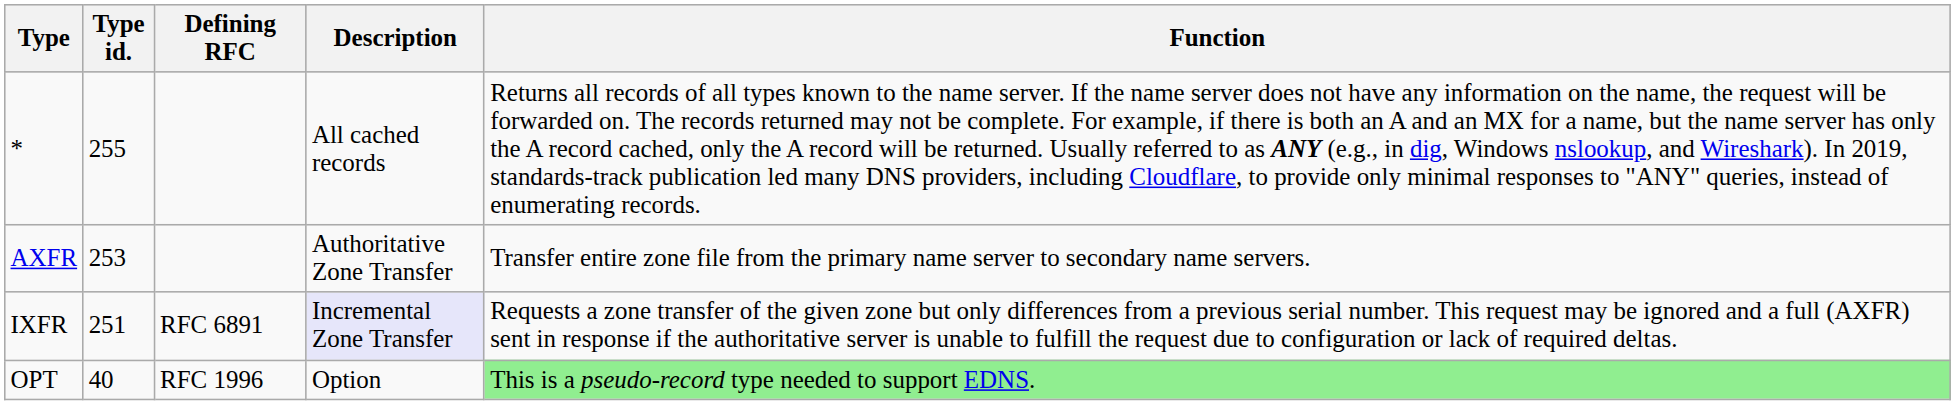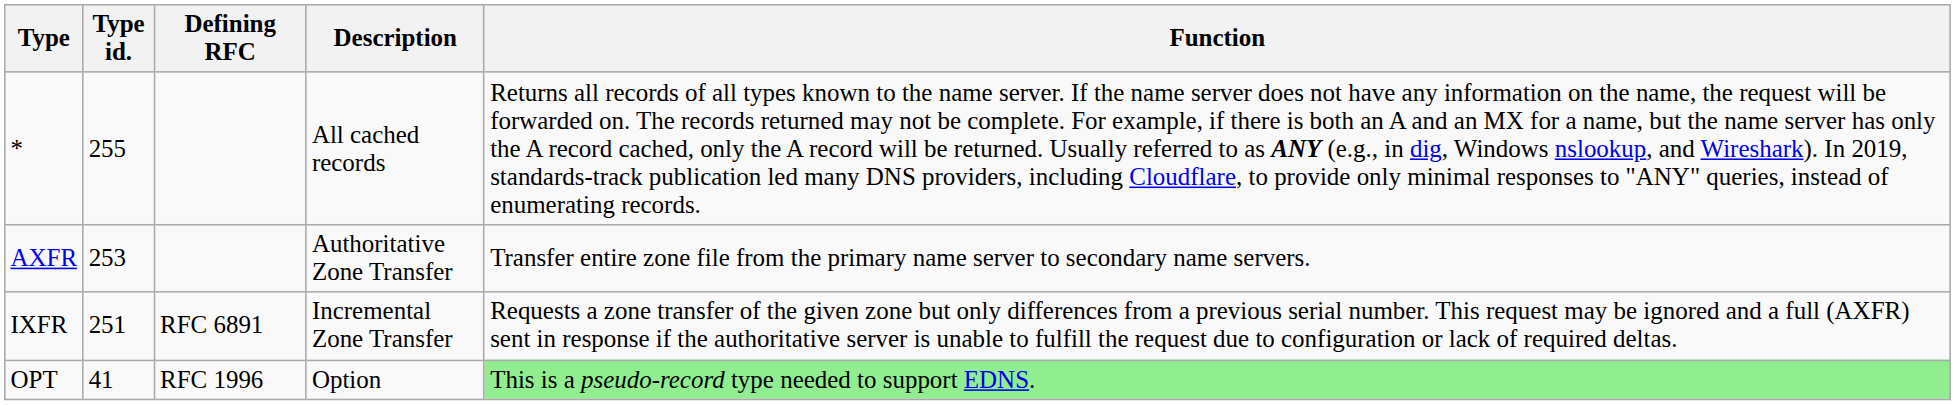IXFR | Description: lavender background -> no background
OPT | Type id.: 40 -> 41
